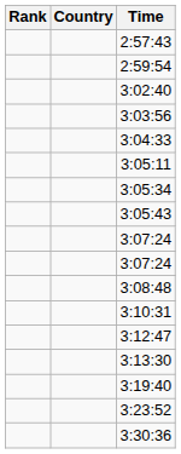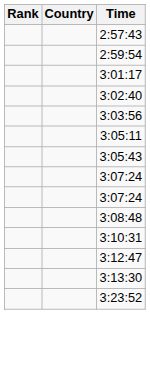+ row: 3:01:17
- row: 3:04:33
- row: 3:05:34
- row: 3:19:40
- row: 3:30:36
